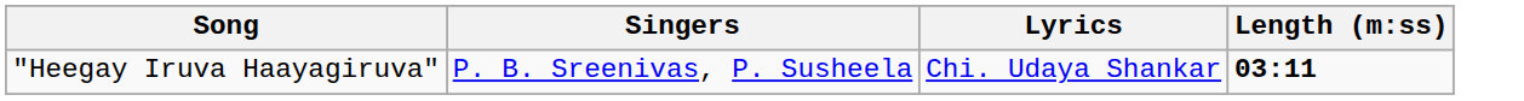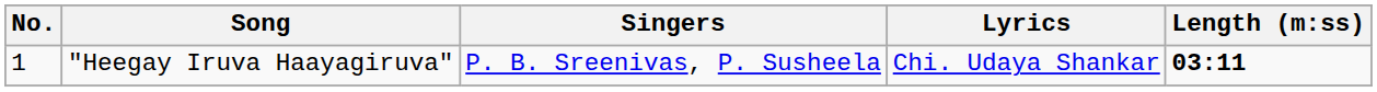+ column: No. | 1
